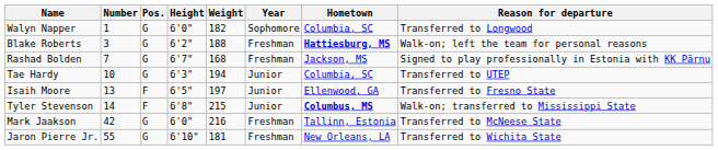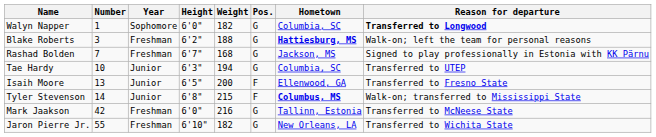columns swapped: Pos. <-> Year
Walyn Napper | Reason for departure: normal -> bold
Isaih Moore | Weight: 197 -> 200
Jaron Pierre Jr. | Weight: 181 -> 182
